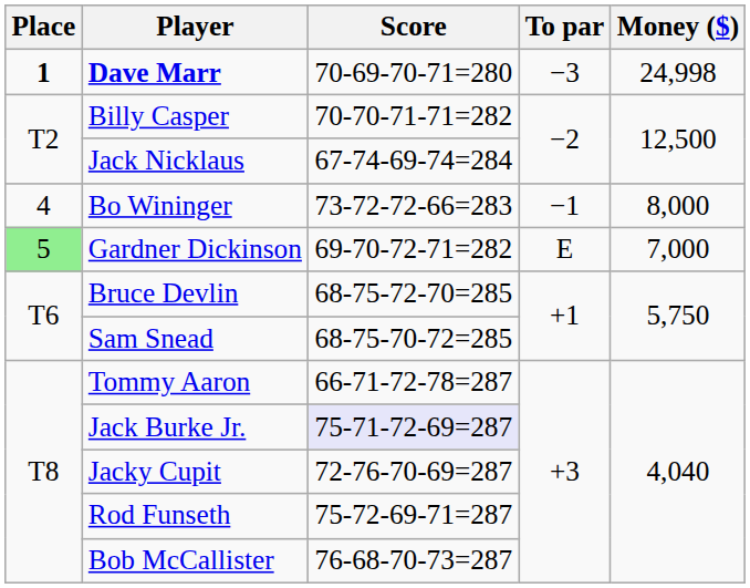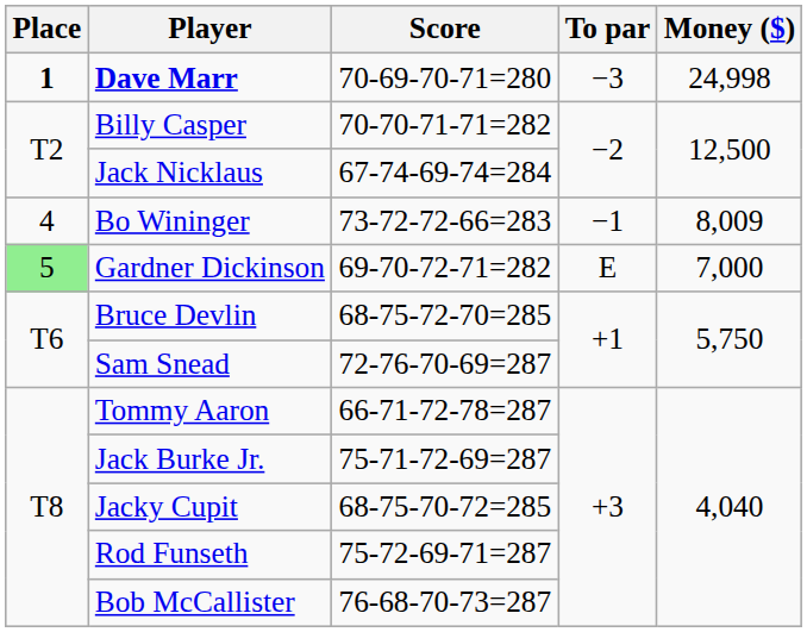Bo Wininger | Money ($): 8,000 -> 8,009
Sam Snead | Score: 68-75-70-72=285 -> 72-76-70-69=287
Jack Burke Jr. | Score: lavender background -> no background
Jacky Cupit | Score: 72-76-70-69=287 -> 68-75-70-72=285
